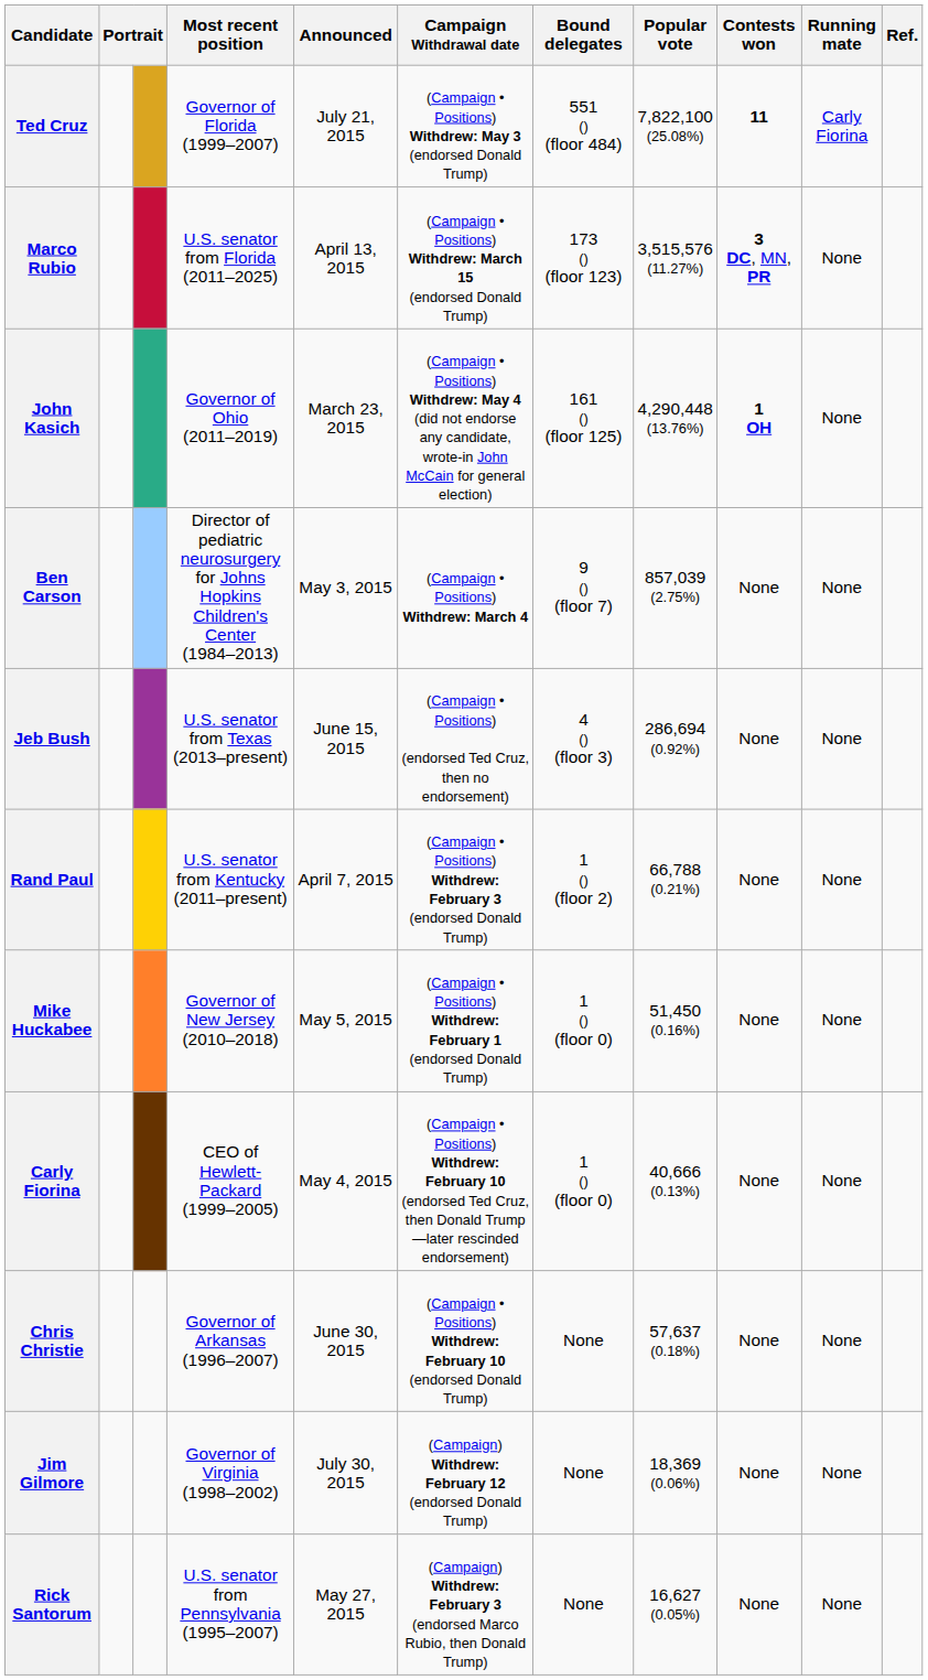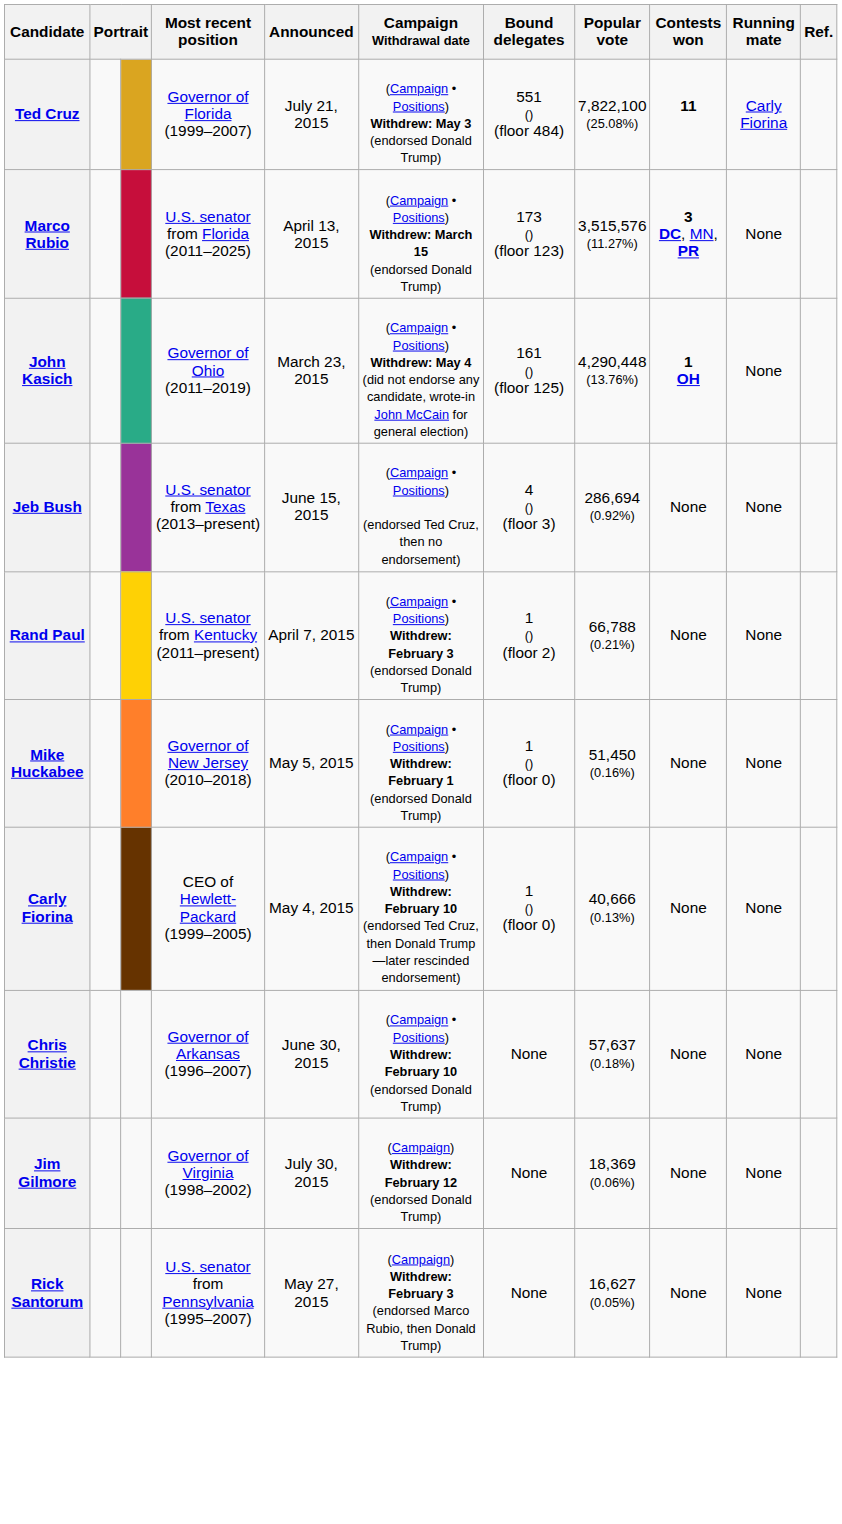- row: Ben Carson | Director of pediatric neurosurgery for Johns Hopkins Children's Center (1984–2013) | May 3, 2015 | (Campaign • Positions) Withdrew: March 4 | 9 () (floor 7) | 857,039 (2.75%) | None | None
